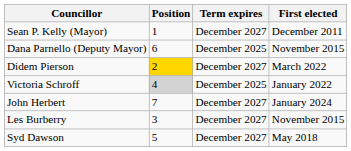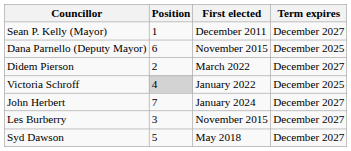columns swapped: First elected <-> Term expires
Didem Pierson | Position: gold background -> no background
